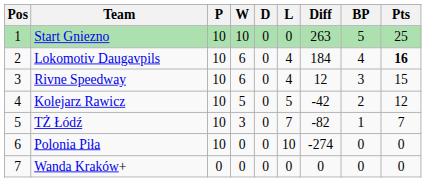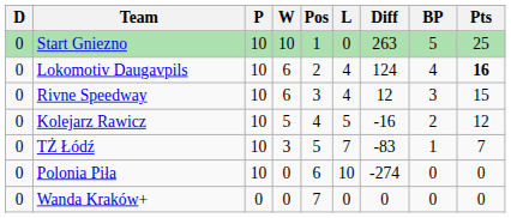columns swapped: Pos <-> D
Lokomotiv Daugavpils | Diff: 184 -> 124
Kolejarz Rawicz | Diff: -42 -> -16
TŻ Łódź | Diff: -82 -> -83
